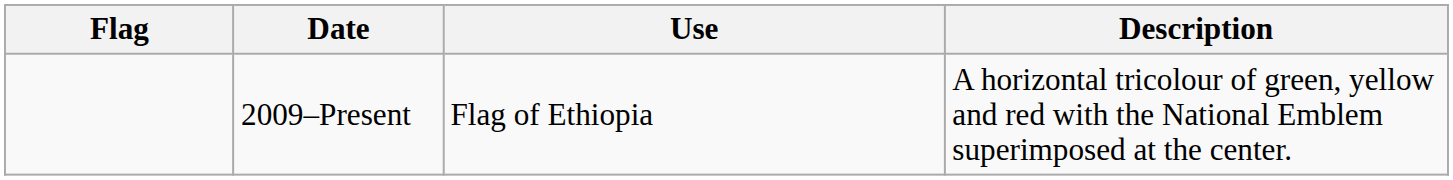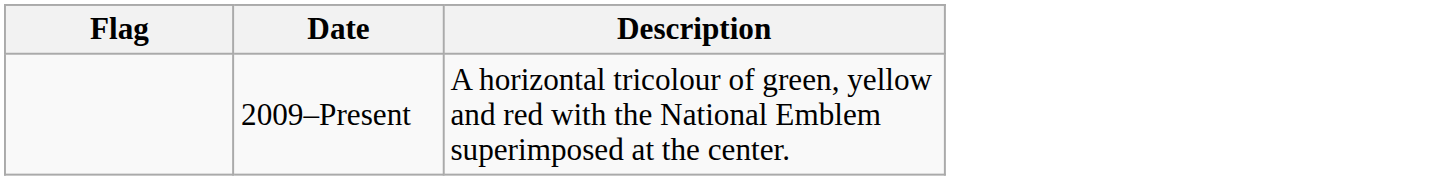- column: Use | Flag of Ethiopia
